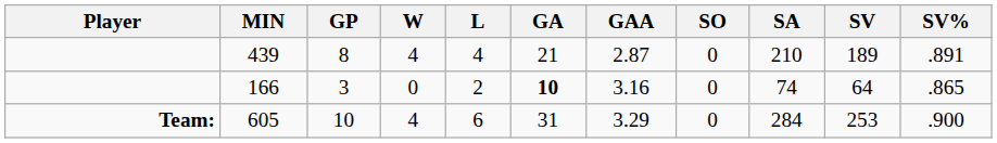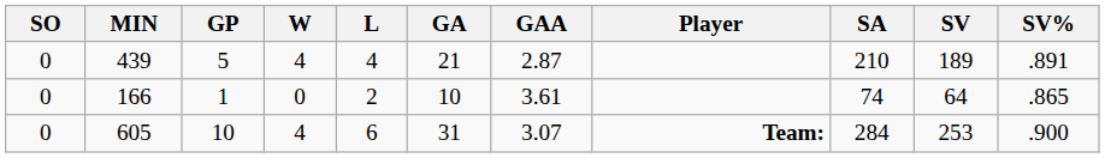columns swapped: Player <-> SO
439 | GP: 8 -> 5
166 | GP: 3 -> 1
166 | GA: bold -> normal
166 | GAA: 3.16 -> 3.61
605 | GAA: 3.29 -> 3.07
